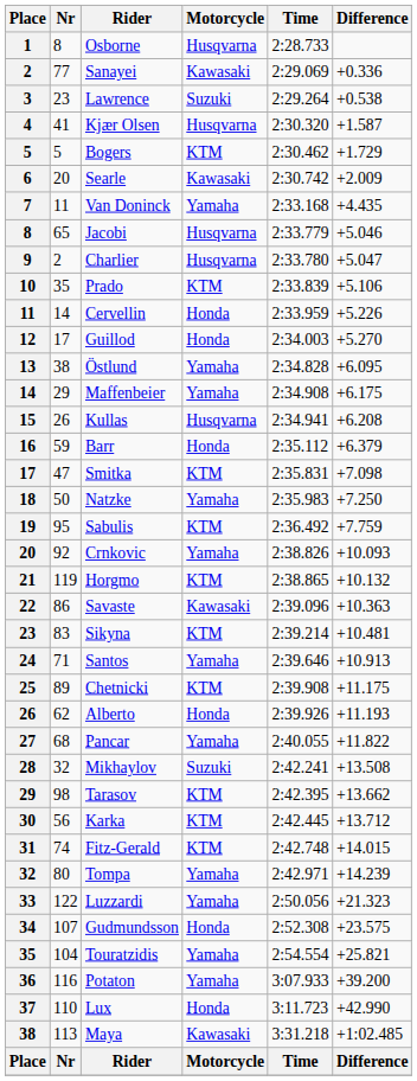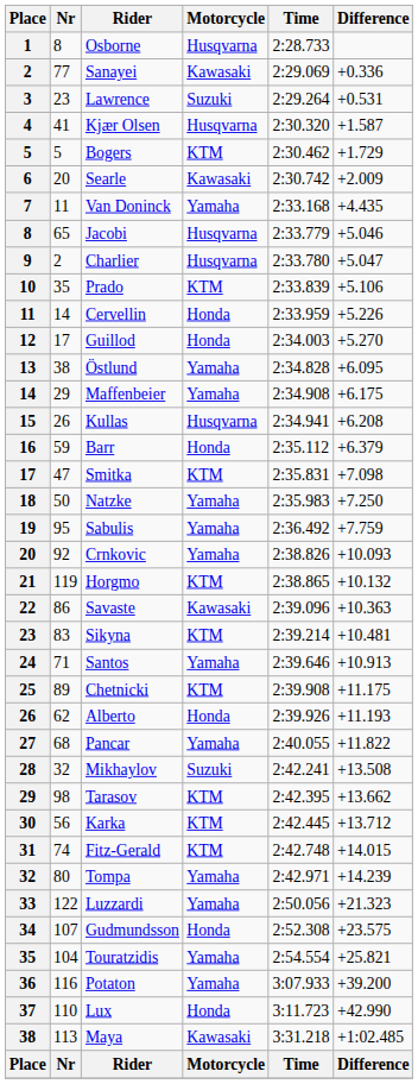Lawrence | Difference: +0.538 -> +0.531
Sabulis | Motorcycle: KTM -> Yamaha
